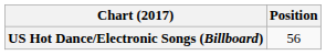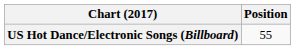US Hot Dance/Electronic Songs (Billboard) | Position: 56 -> 55
